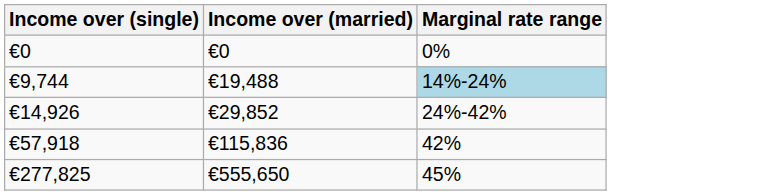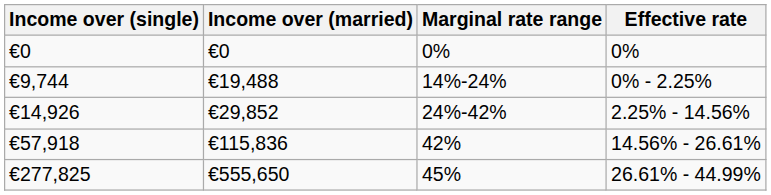+ column: Effective rate | 0% | 0% - 2.25% | 2.25% - 14.56% | 14.56% - 26.61% | 26.61% - 44.99%
€9,744 | Marginal rate range: lightblue background -> no background
